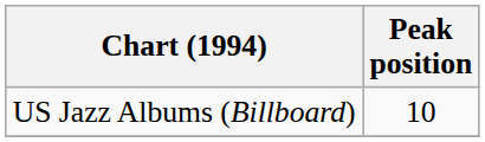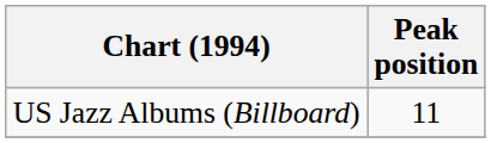US Jazz Albums (Billboard) | Peak position: 10 -> 11
